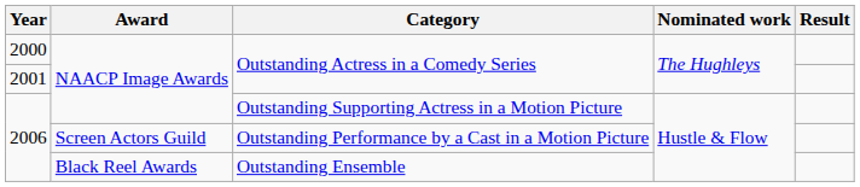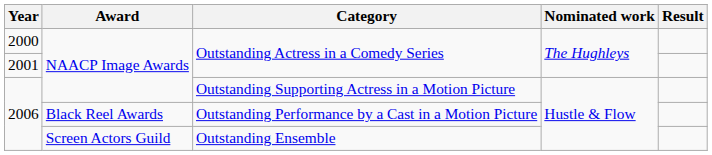Outstanding Performance by a Cast in a Motion Picture | Award: Screen Actors Guild -> Black Reel Awards
Outstanding Ensemble | Award: Black Reel Awards -> Screen Actors Guild
